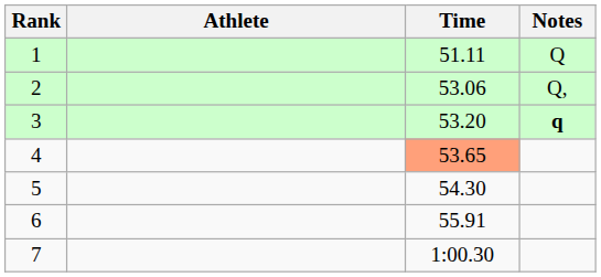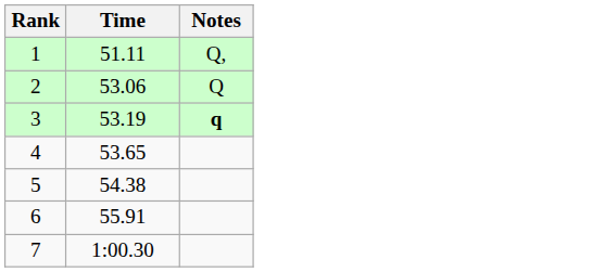- column: Athlete
1 | Notes: Q -> Q,
2 | Notes: Q, -> Q
3 | Time: 53.20 -> 53.19
4 | Time: lightsalmon background -> no background
5 | Time: 54.30 -> 54.38
